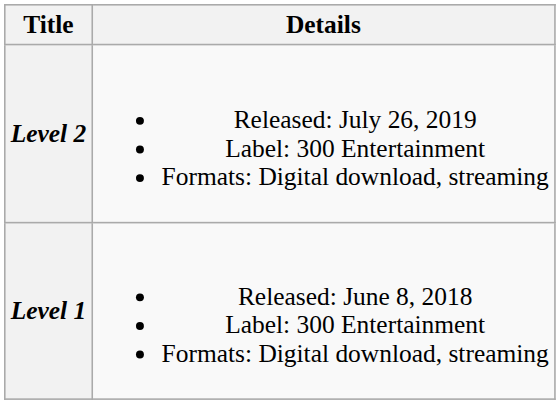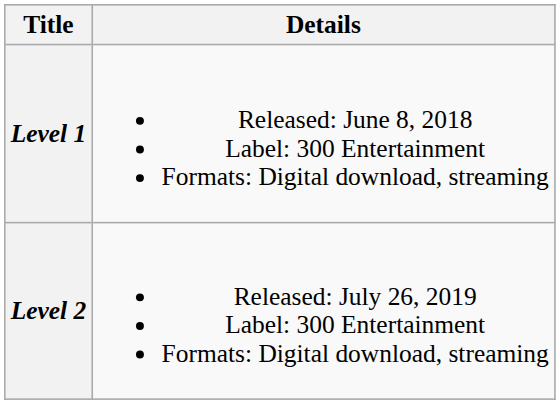rows swapped: Level 1 <-> Level 2
